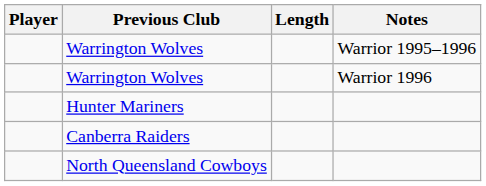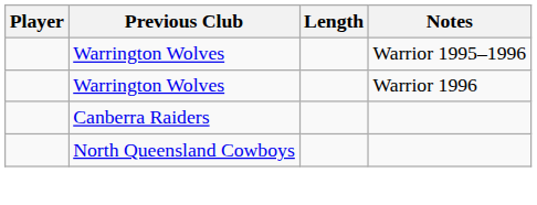- row: Hunter Mariners
